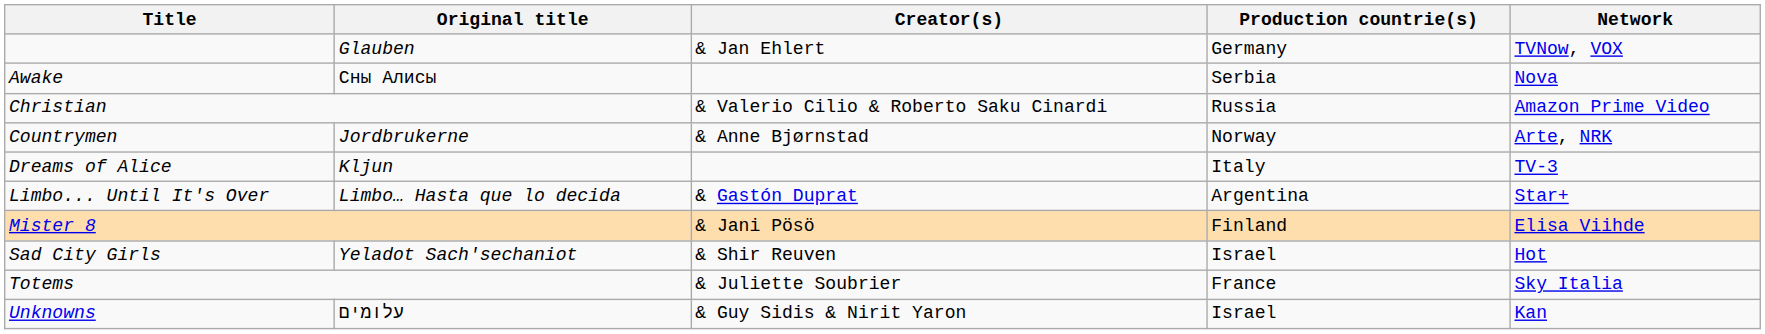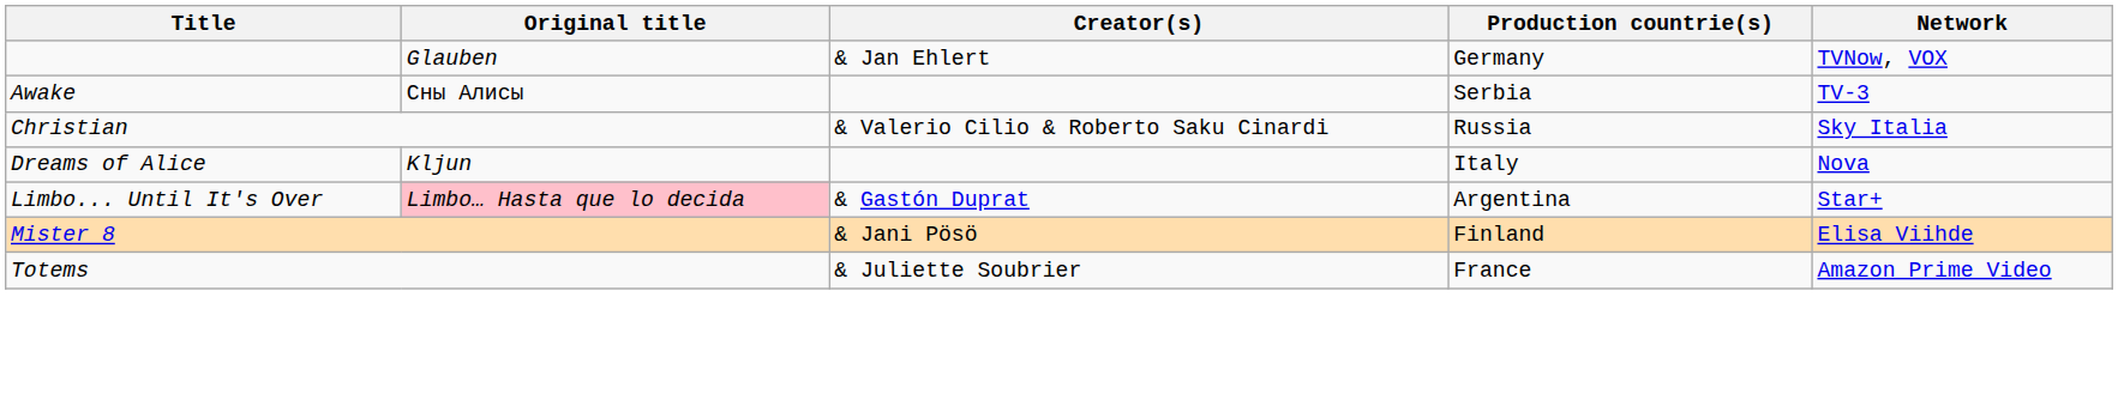Awake | Network: Nova -> TV-3
Christian | Network: Amazon Prime Video -> Sky Italia
- row: Countrymen | Jordbrukerne | & Anne Bjørnstad | Norway | Arte, NRK
Dreams of Alice | Network: TV-3 -> Nova
Limbo... Until It's Over | Original title: no background -> pink background
- row: Sad City Girls | Yeladot Sach'sechaniot | & Shir Reuven | Israel | Hot
Totems | Network: Sky Italia -> Amazon Prime Video
- row: Unknowns | עלומים | & Guy Sidis & Nirit Yaron | Israel | Kan
